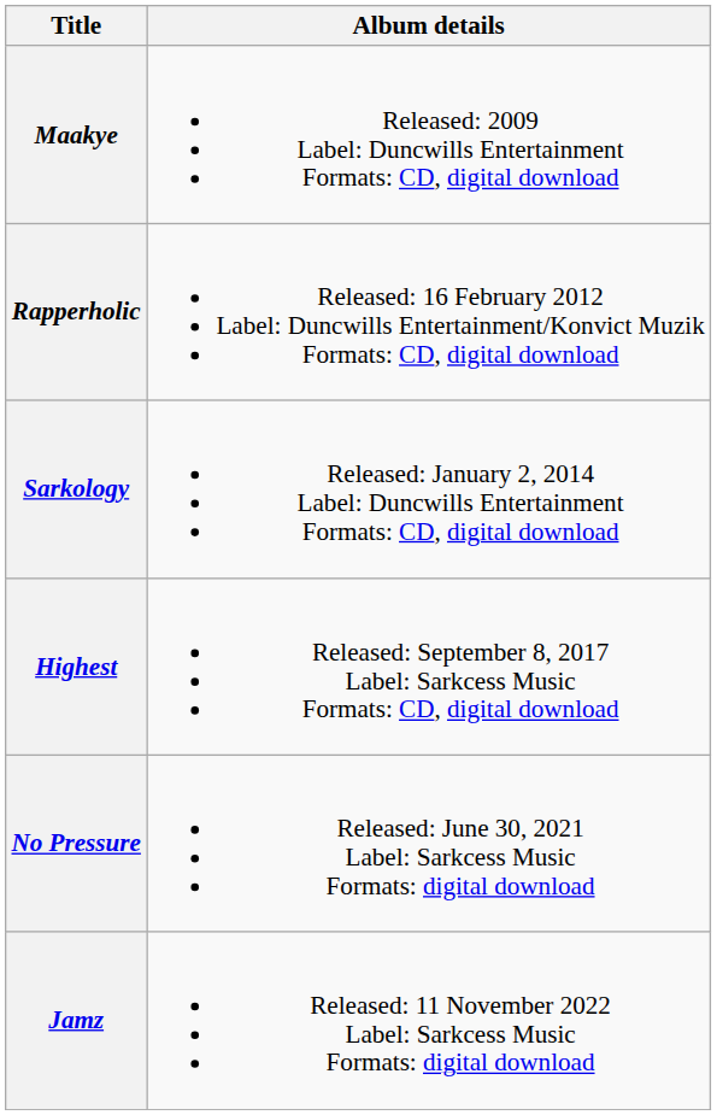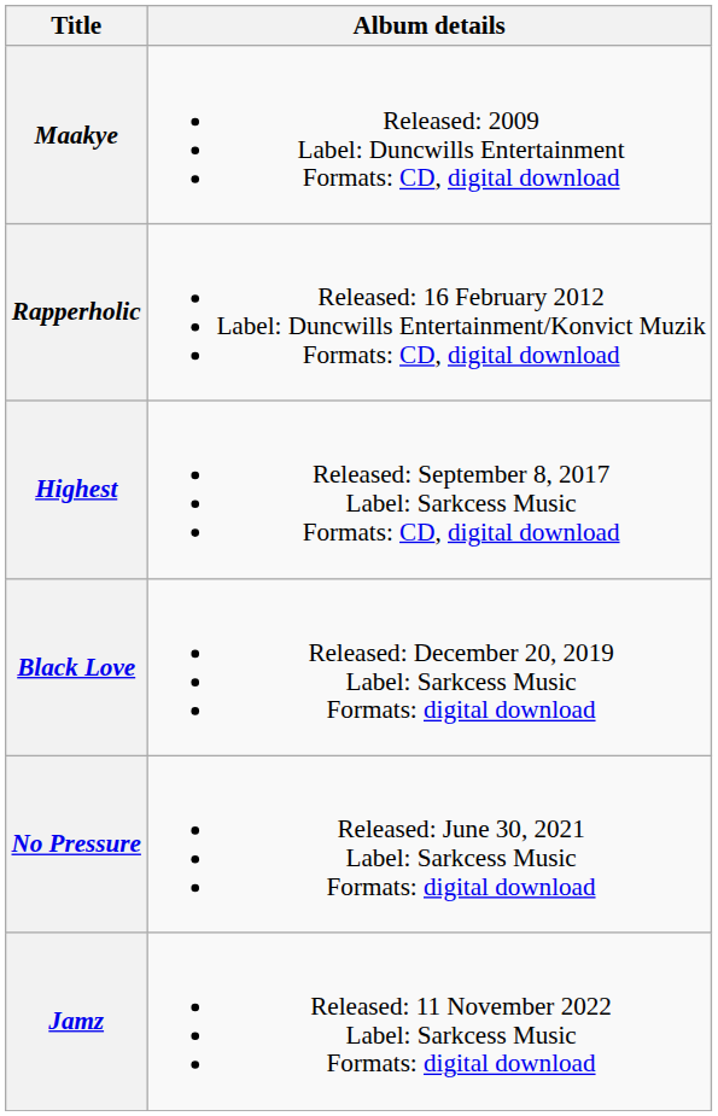- row: Sarkology | Released: January 2, 2014 Label: Duncwills Entertainment Formats: CD, digital download
+ row: Black Love | Released: December 20, 2019 Label: Sarkcess Music Formats: digital download
